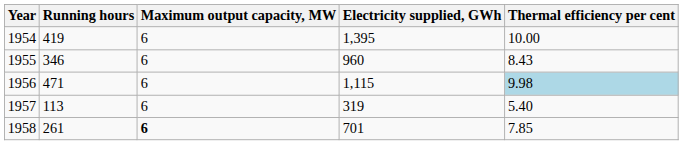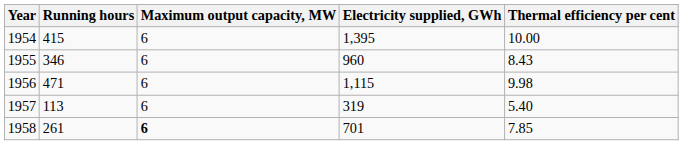1954 | Running hours: 419 -> 415
1956 | Thermal efficiency per cent: lightblue background -> no background
